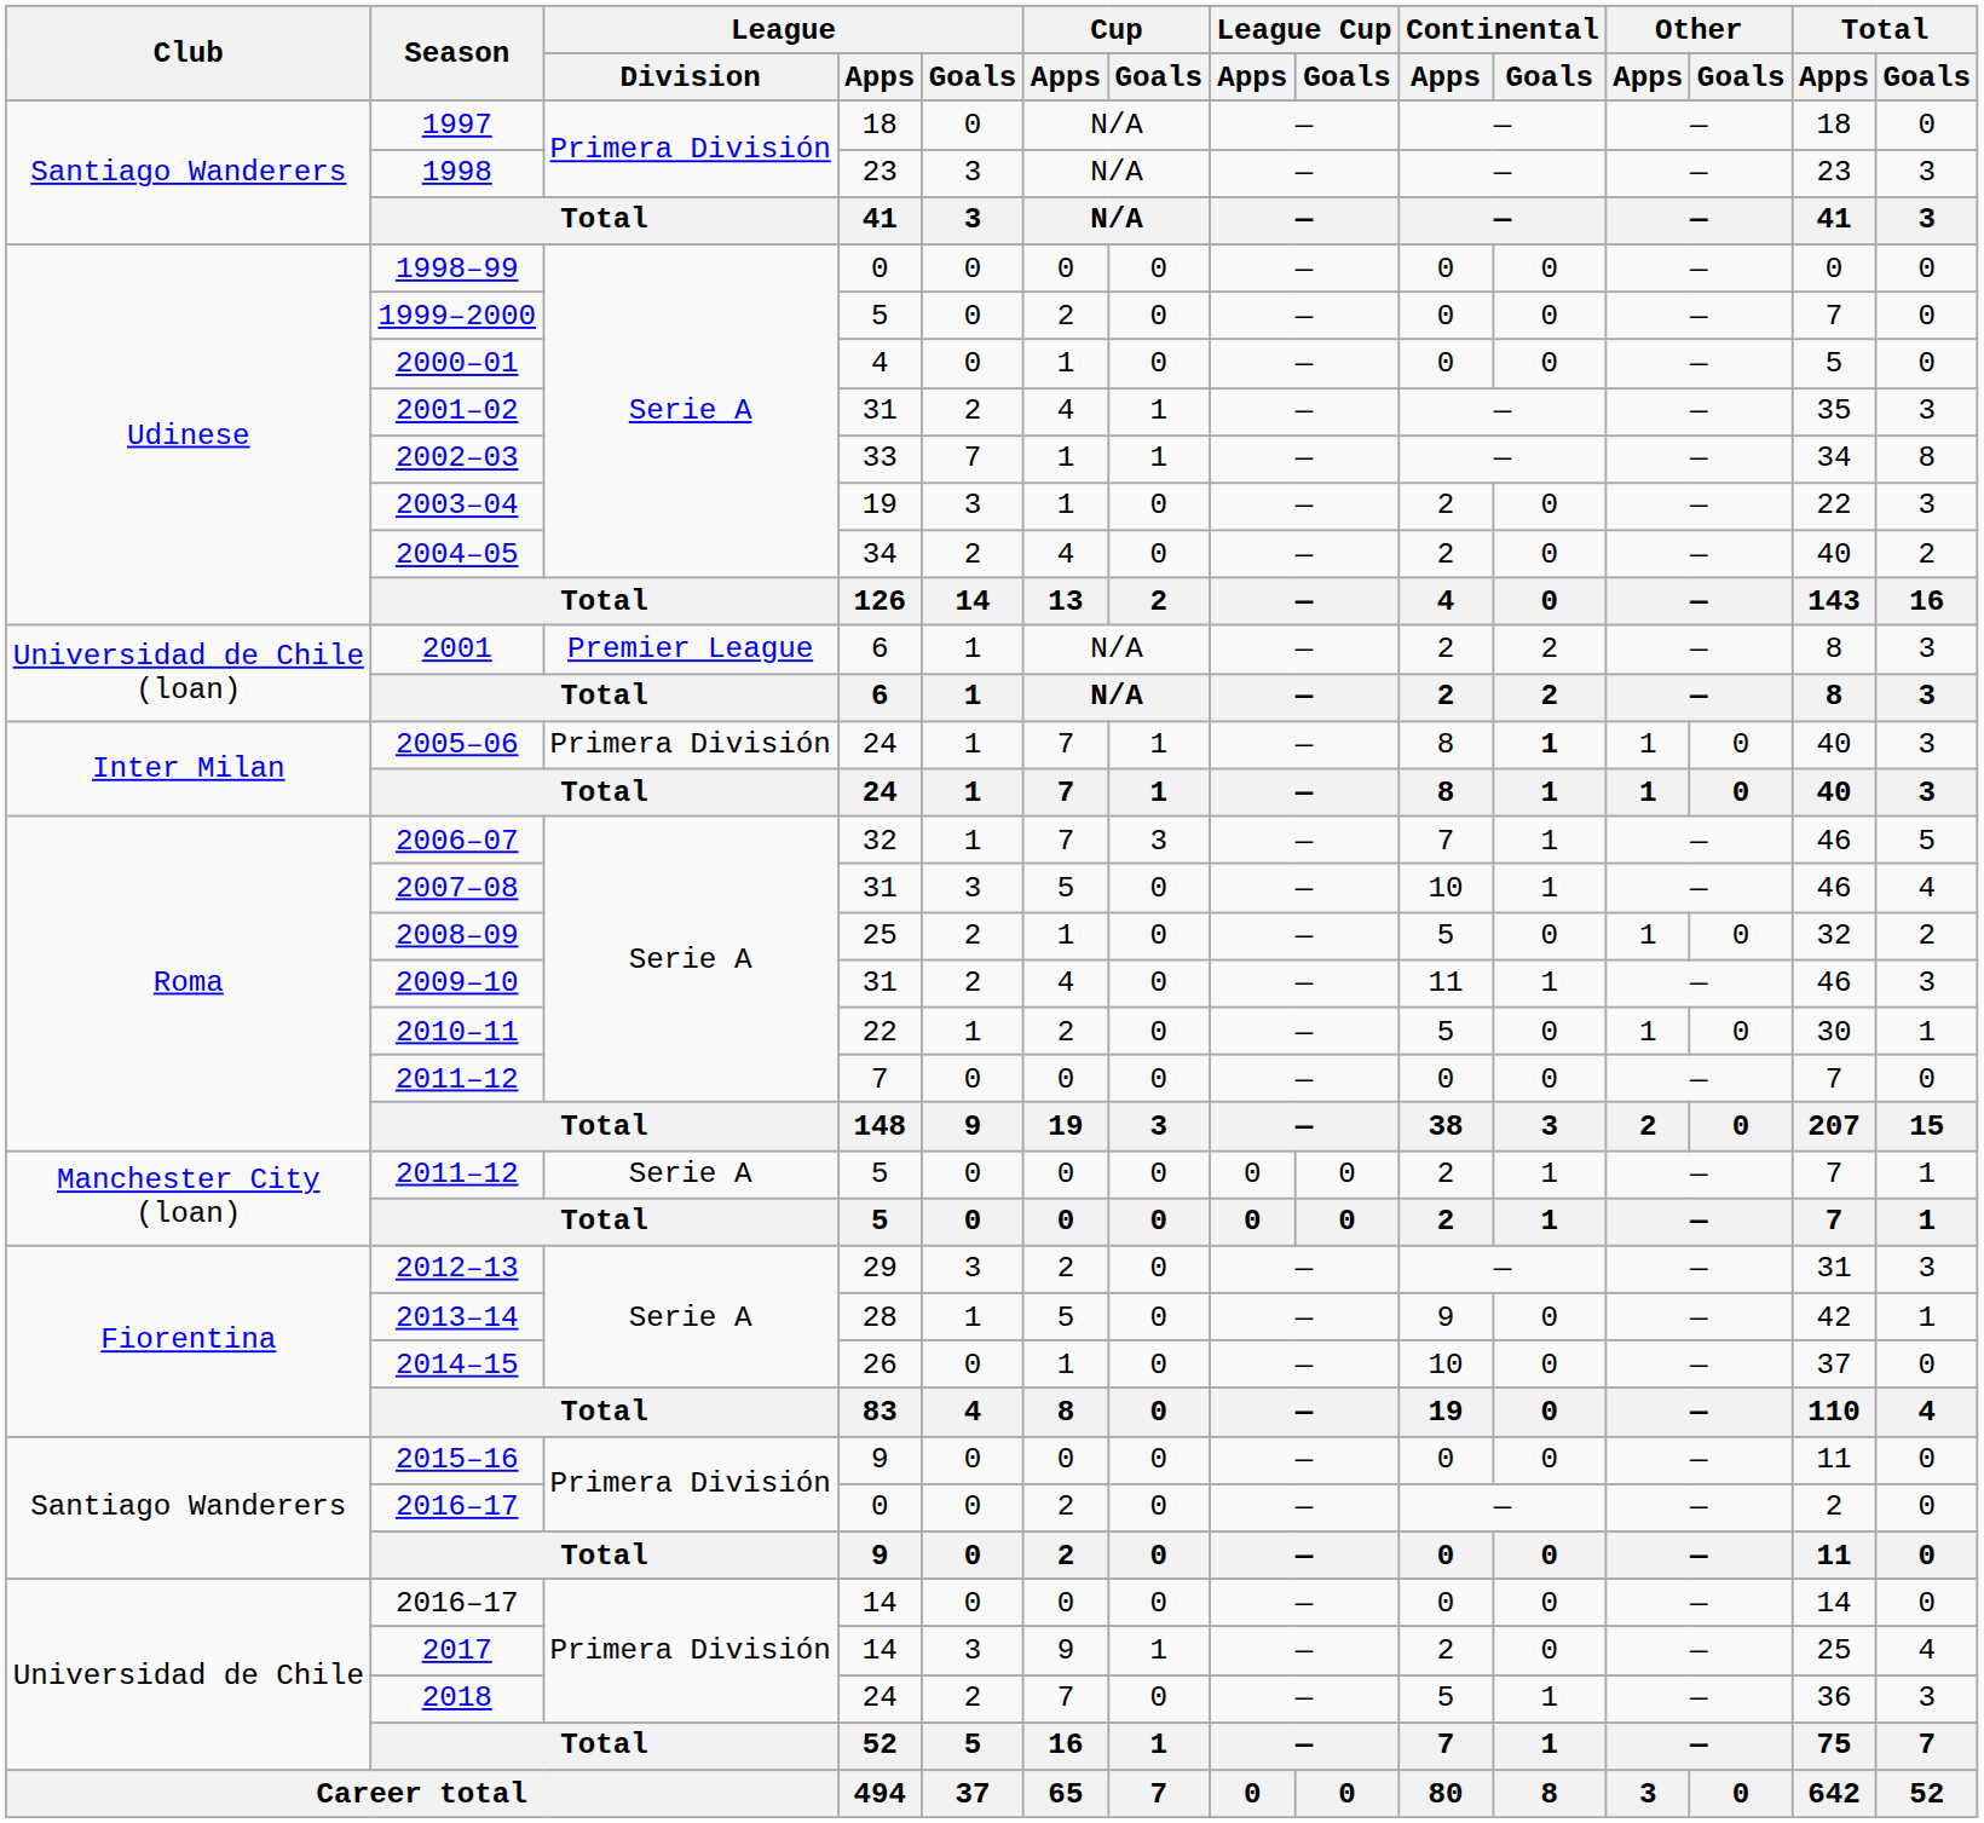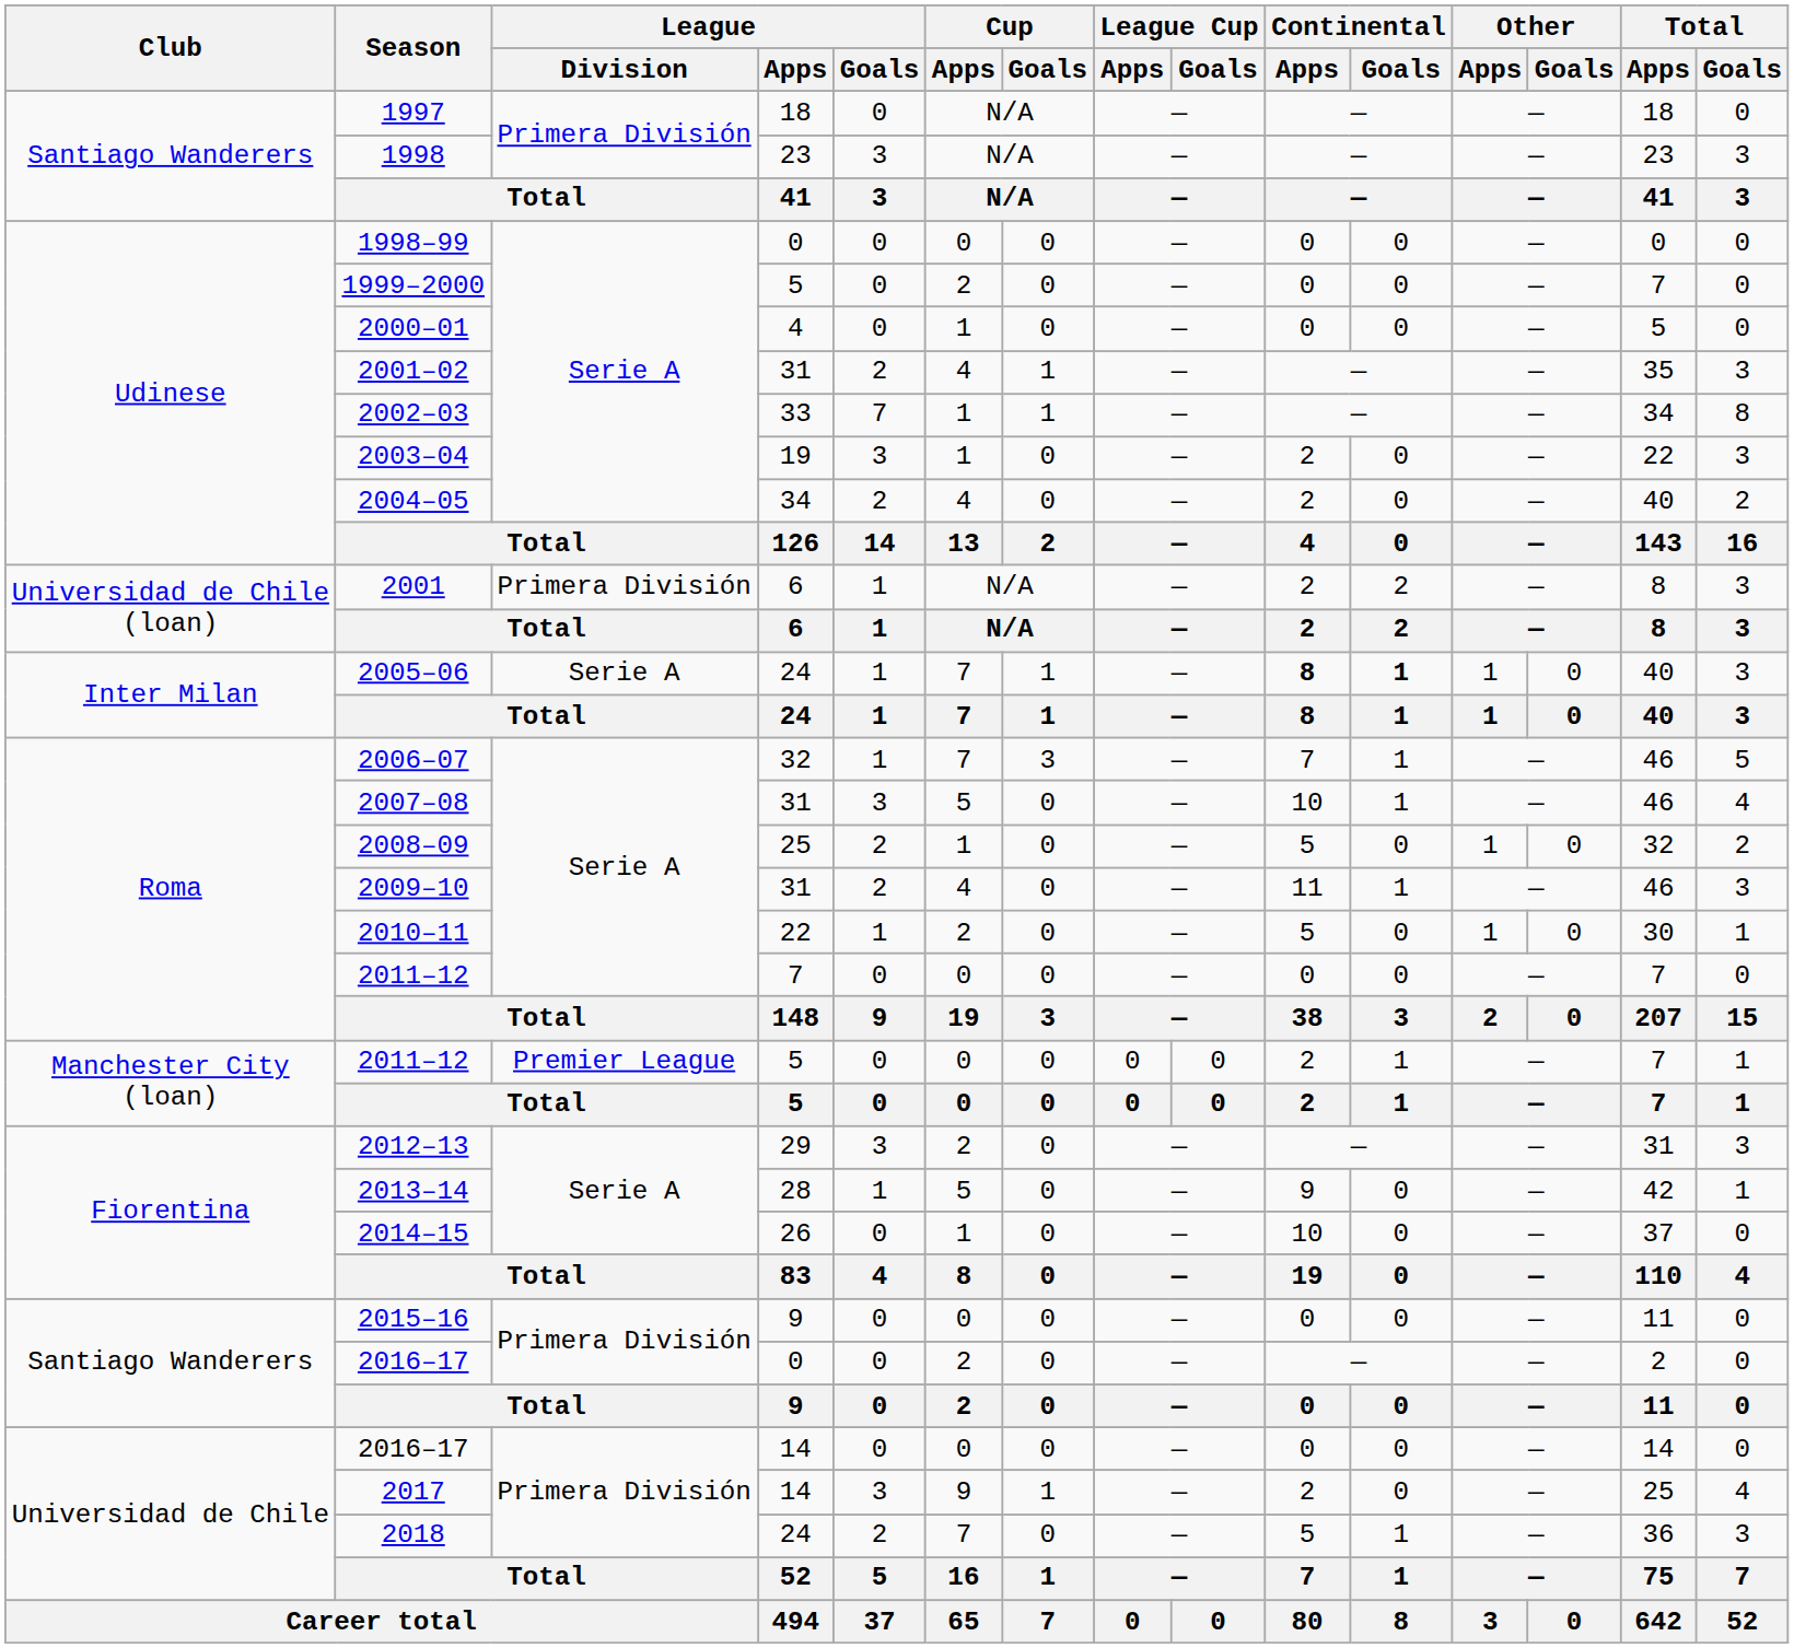2001 | League / Division: Premier League -> Primera División
2005–06 | League / Division: Primera División -> Serie A
2005–06 | Continental / Apps: normal -> bold
2011–12 / 5 | League / Division: Serie A -> Premier League
